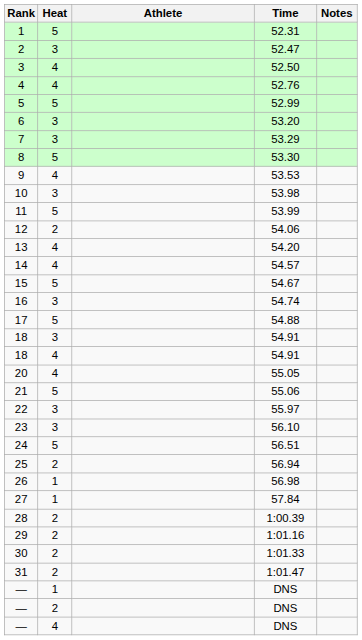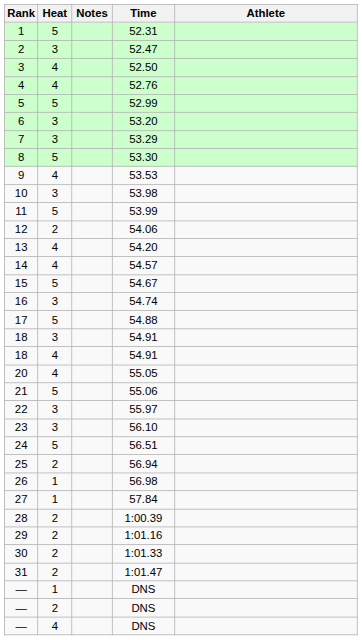columns swapped: Athlete <-> Notes
